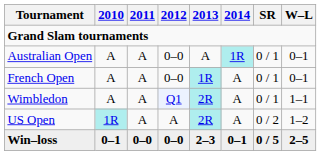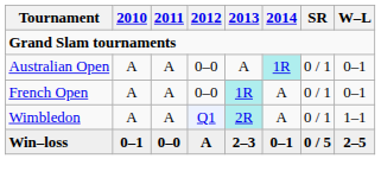- row: US Open | 1R | A | A | 2R | A | 0 / 2 | 1–2
Win–loss | 2012: 0–0 -> A
